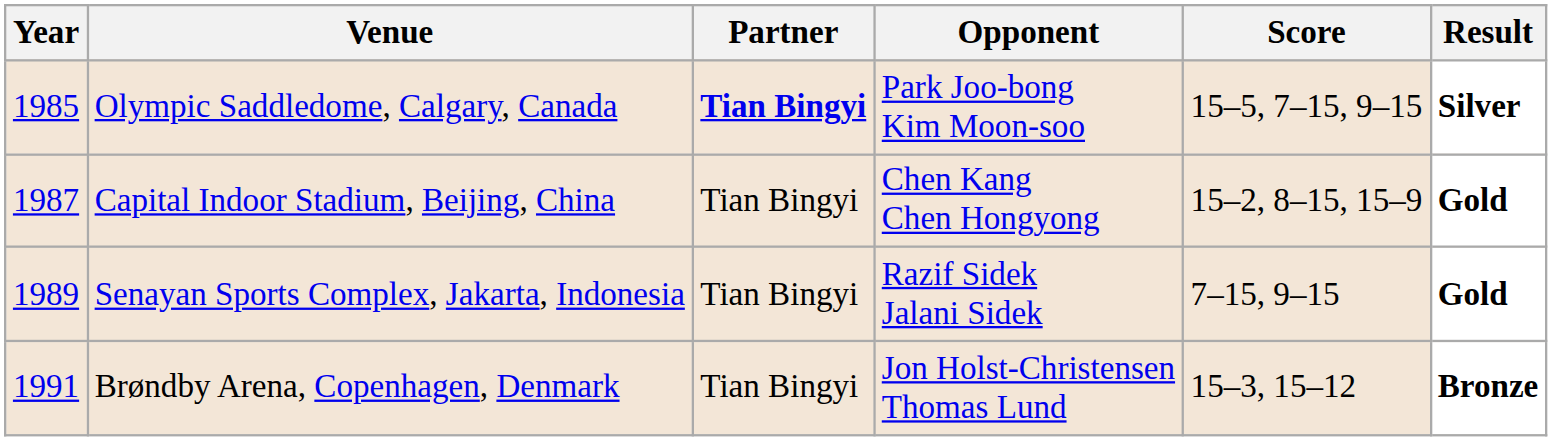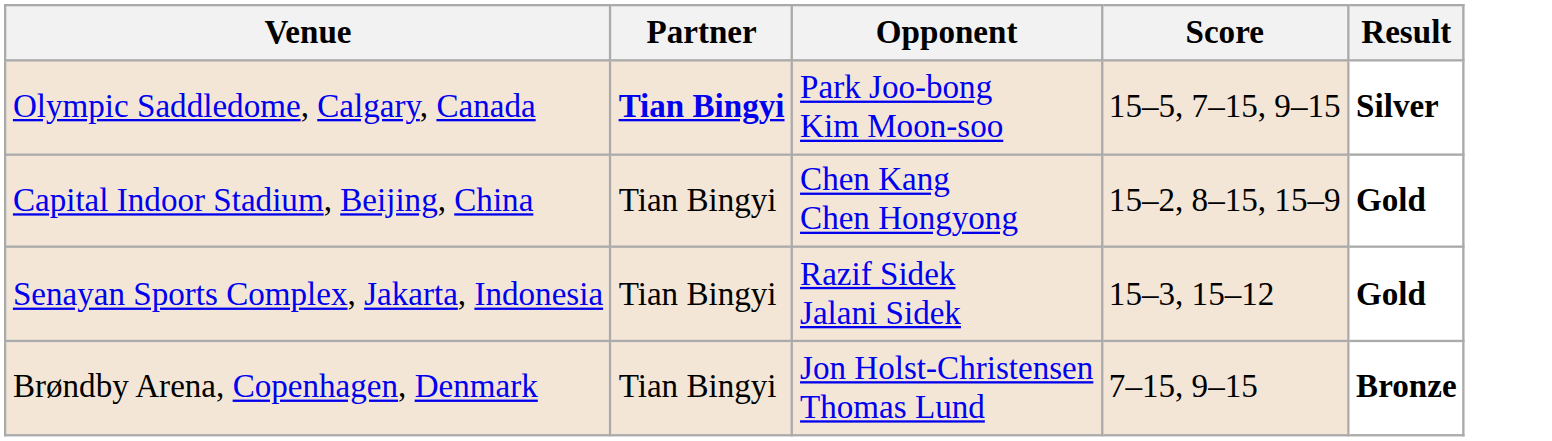- column: Year | 1985 | 1987 | 1989 | 1991
Senayan Sports Complex, Jakarta, Indonesia | Score: 7–15, 9–15 -> 15–3, 15–12
Brøndby Arena, Copenhagen, Denmark | Score: 15–3, 15–12 -> 7–15, 9–15
